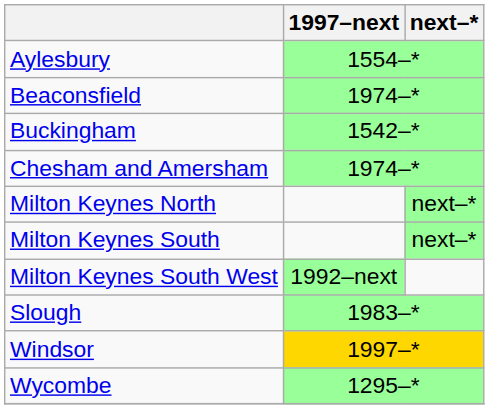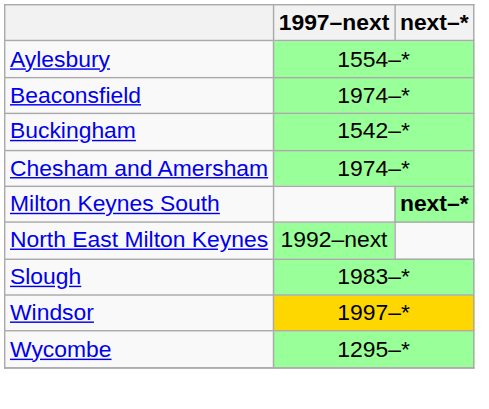- row: Milton Keynes North | next–*
Milton Keynes South | next–*: normal -> bold
- row: Milton Keynes South West | 1992–next
+ row: North East Milton Keynes | 1992–next
